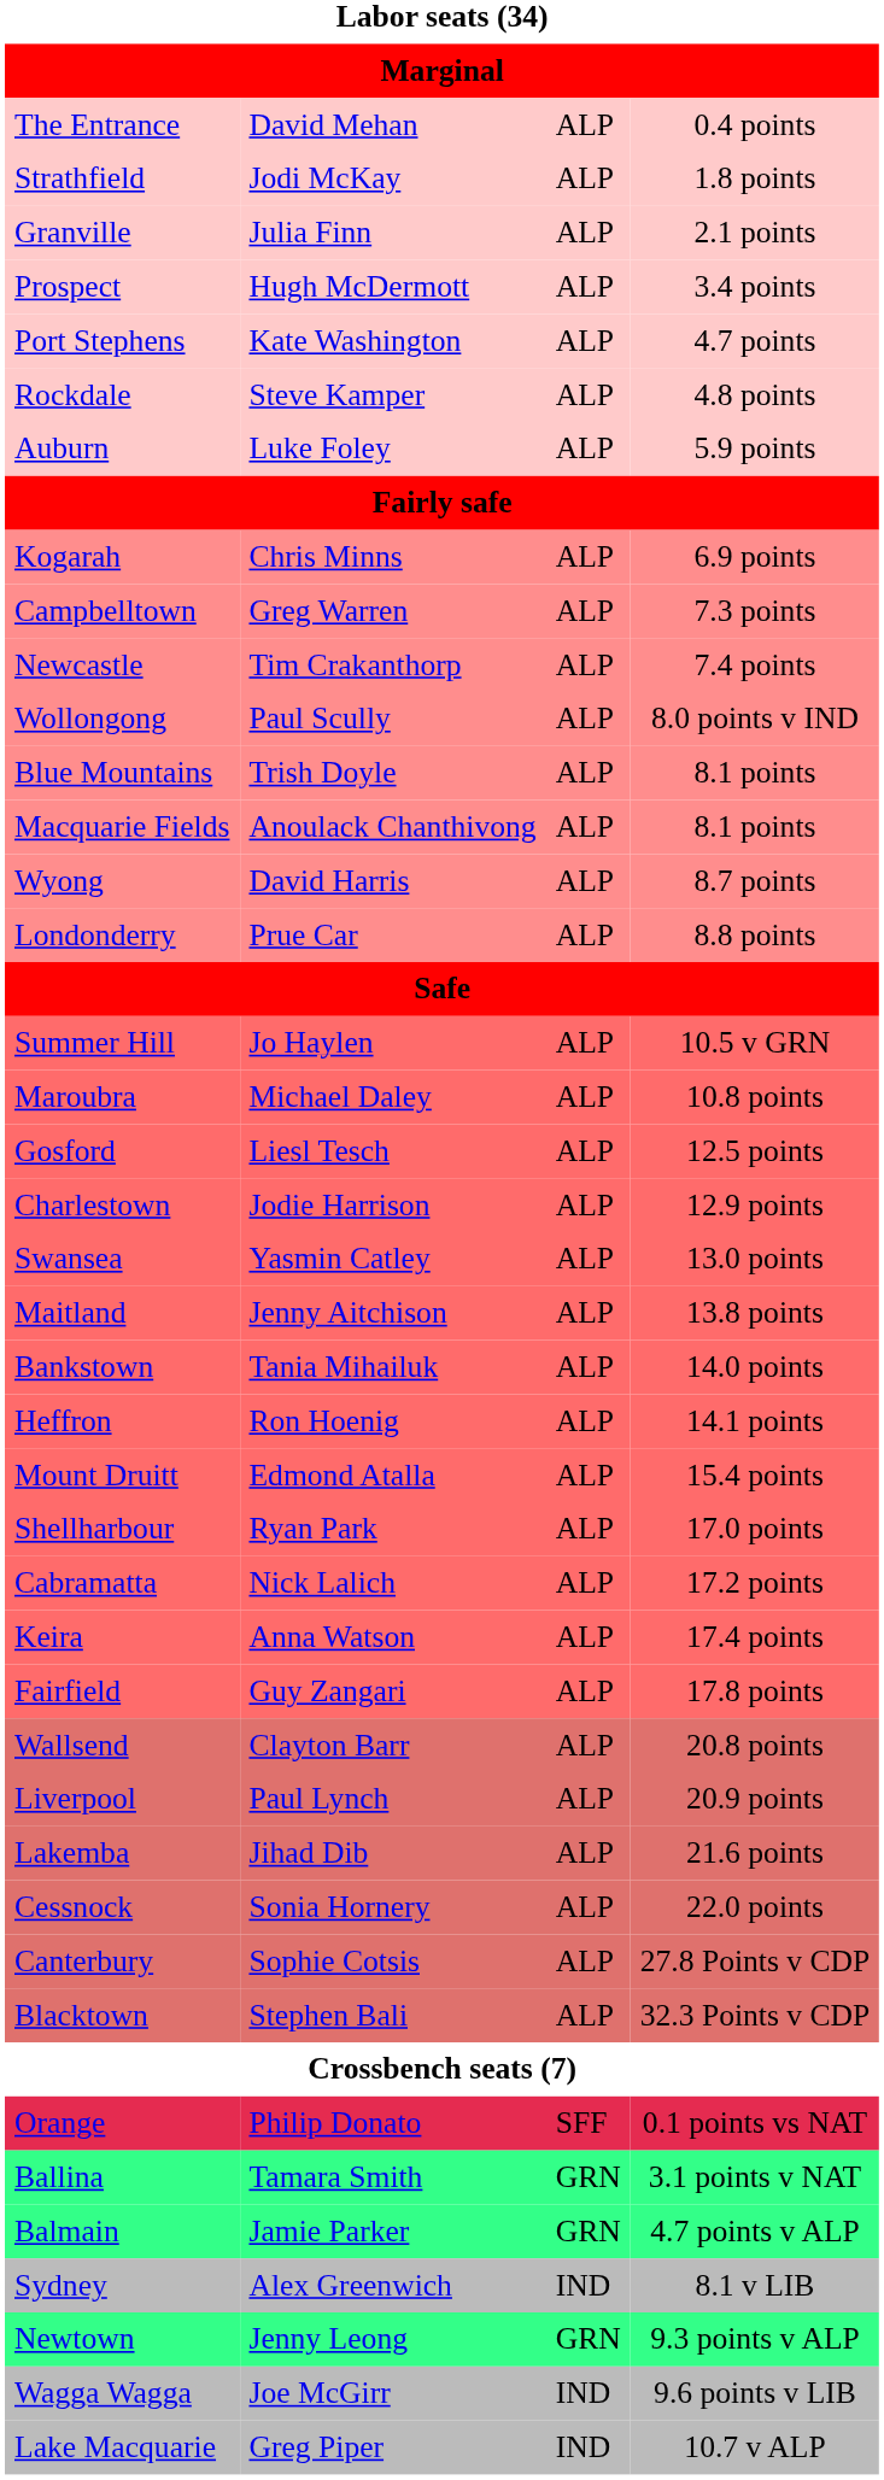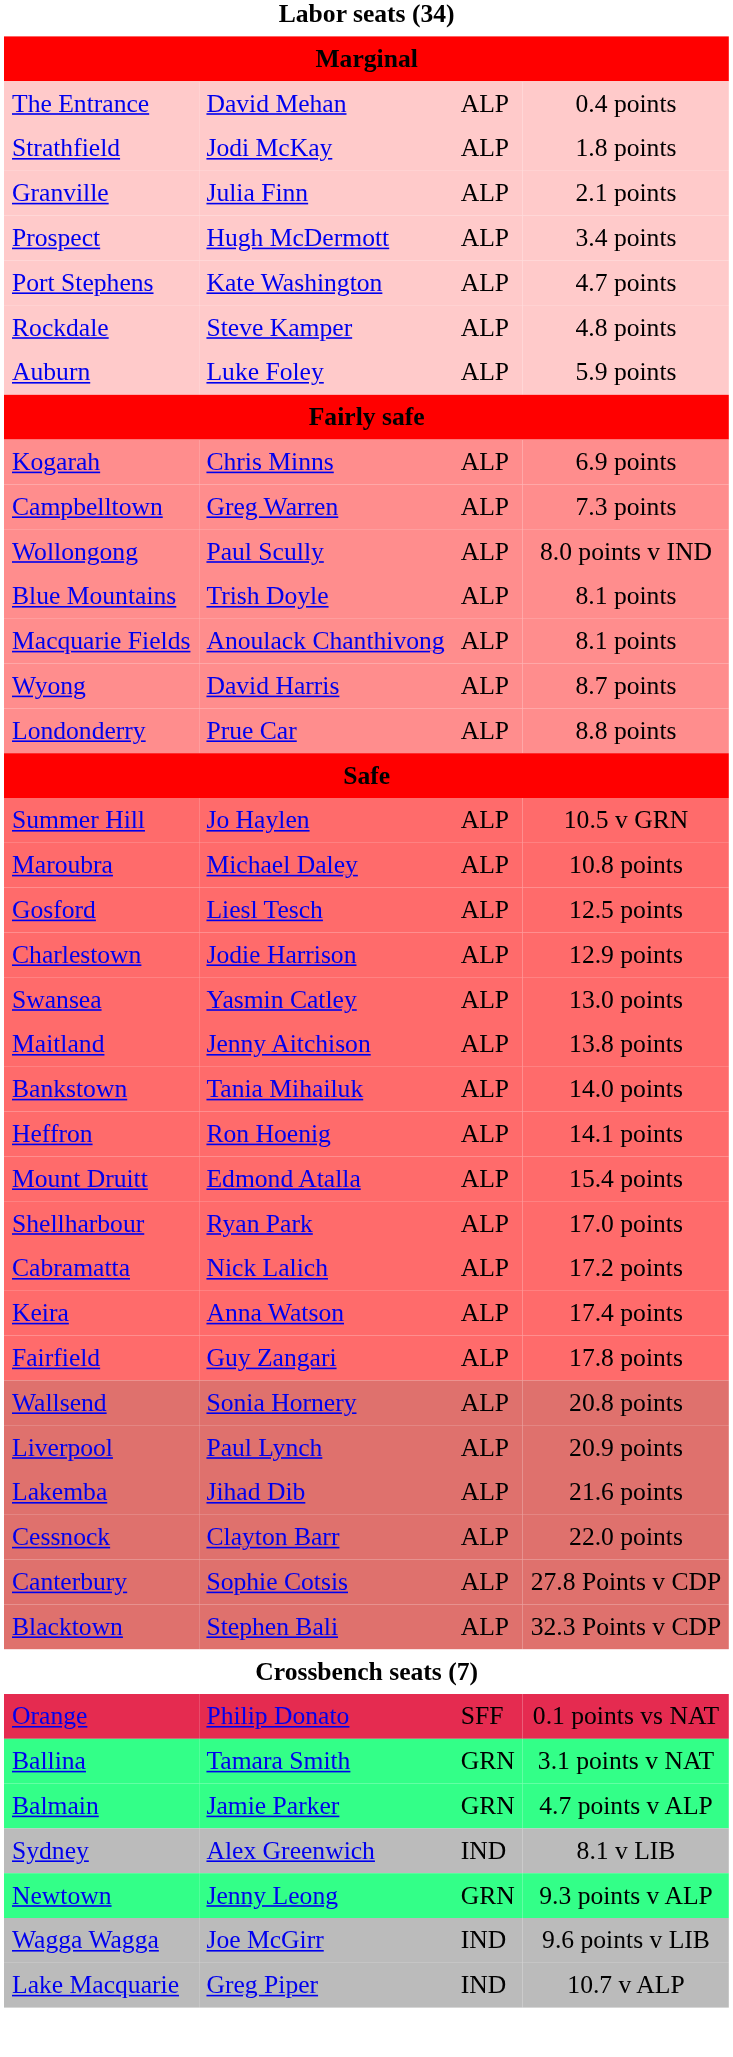- row: Newcastle | Tim Crakanthorp | ALP | 7.4 points
Wallsend | column 2: Clayton Barr -> Sonia Hornery
Cessnock | column 2: Sonia Hornery -> Clayton Barr
